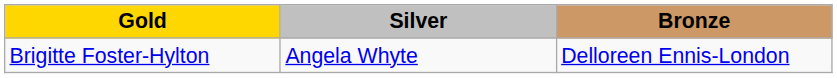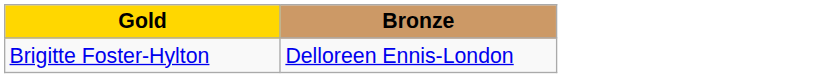- column: Silver | Angela Whyte
